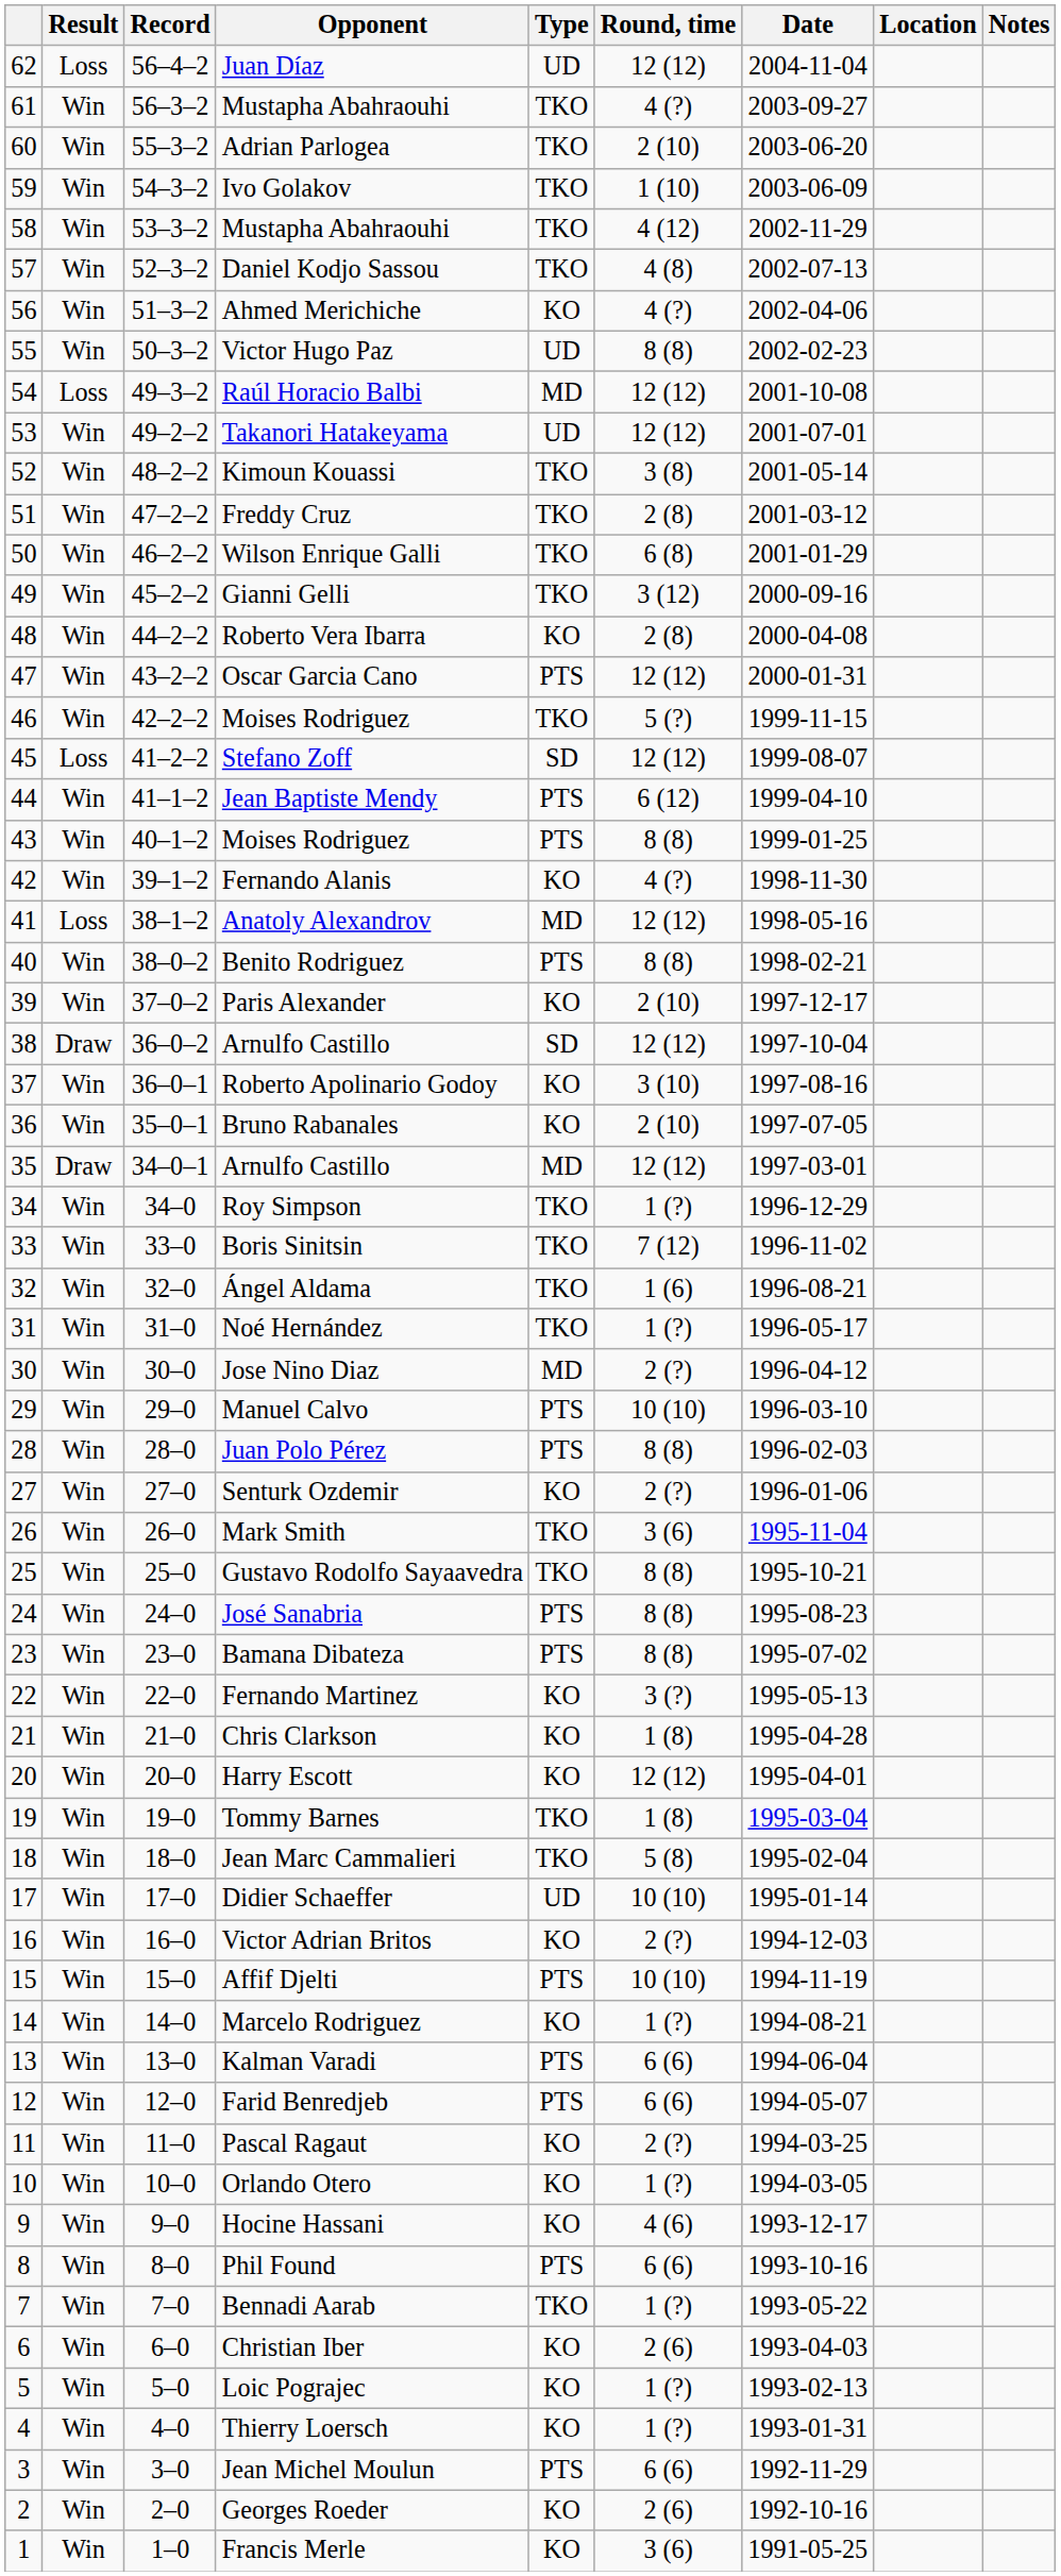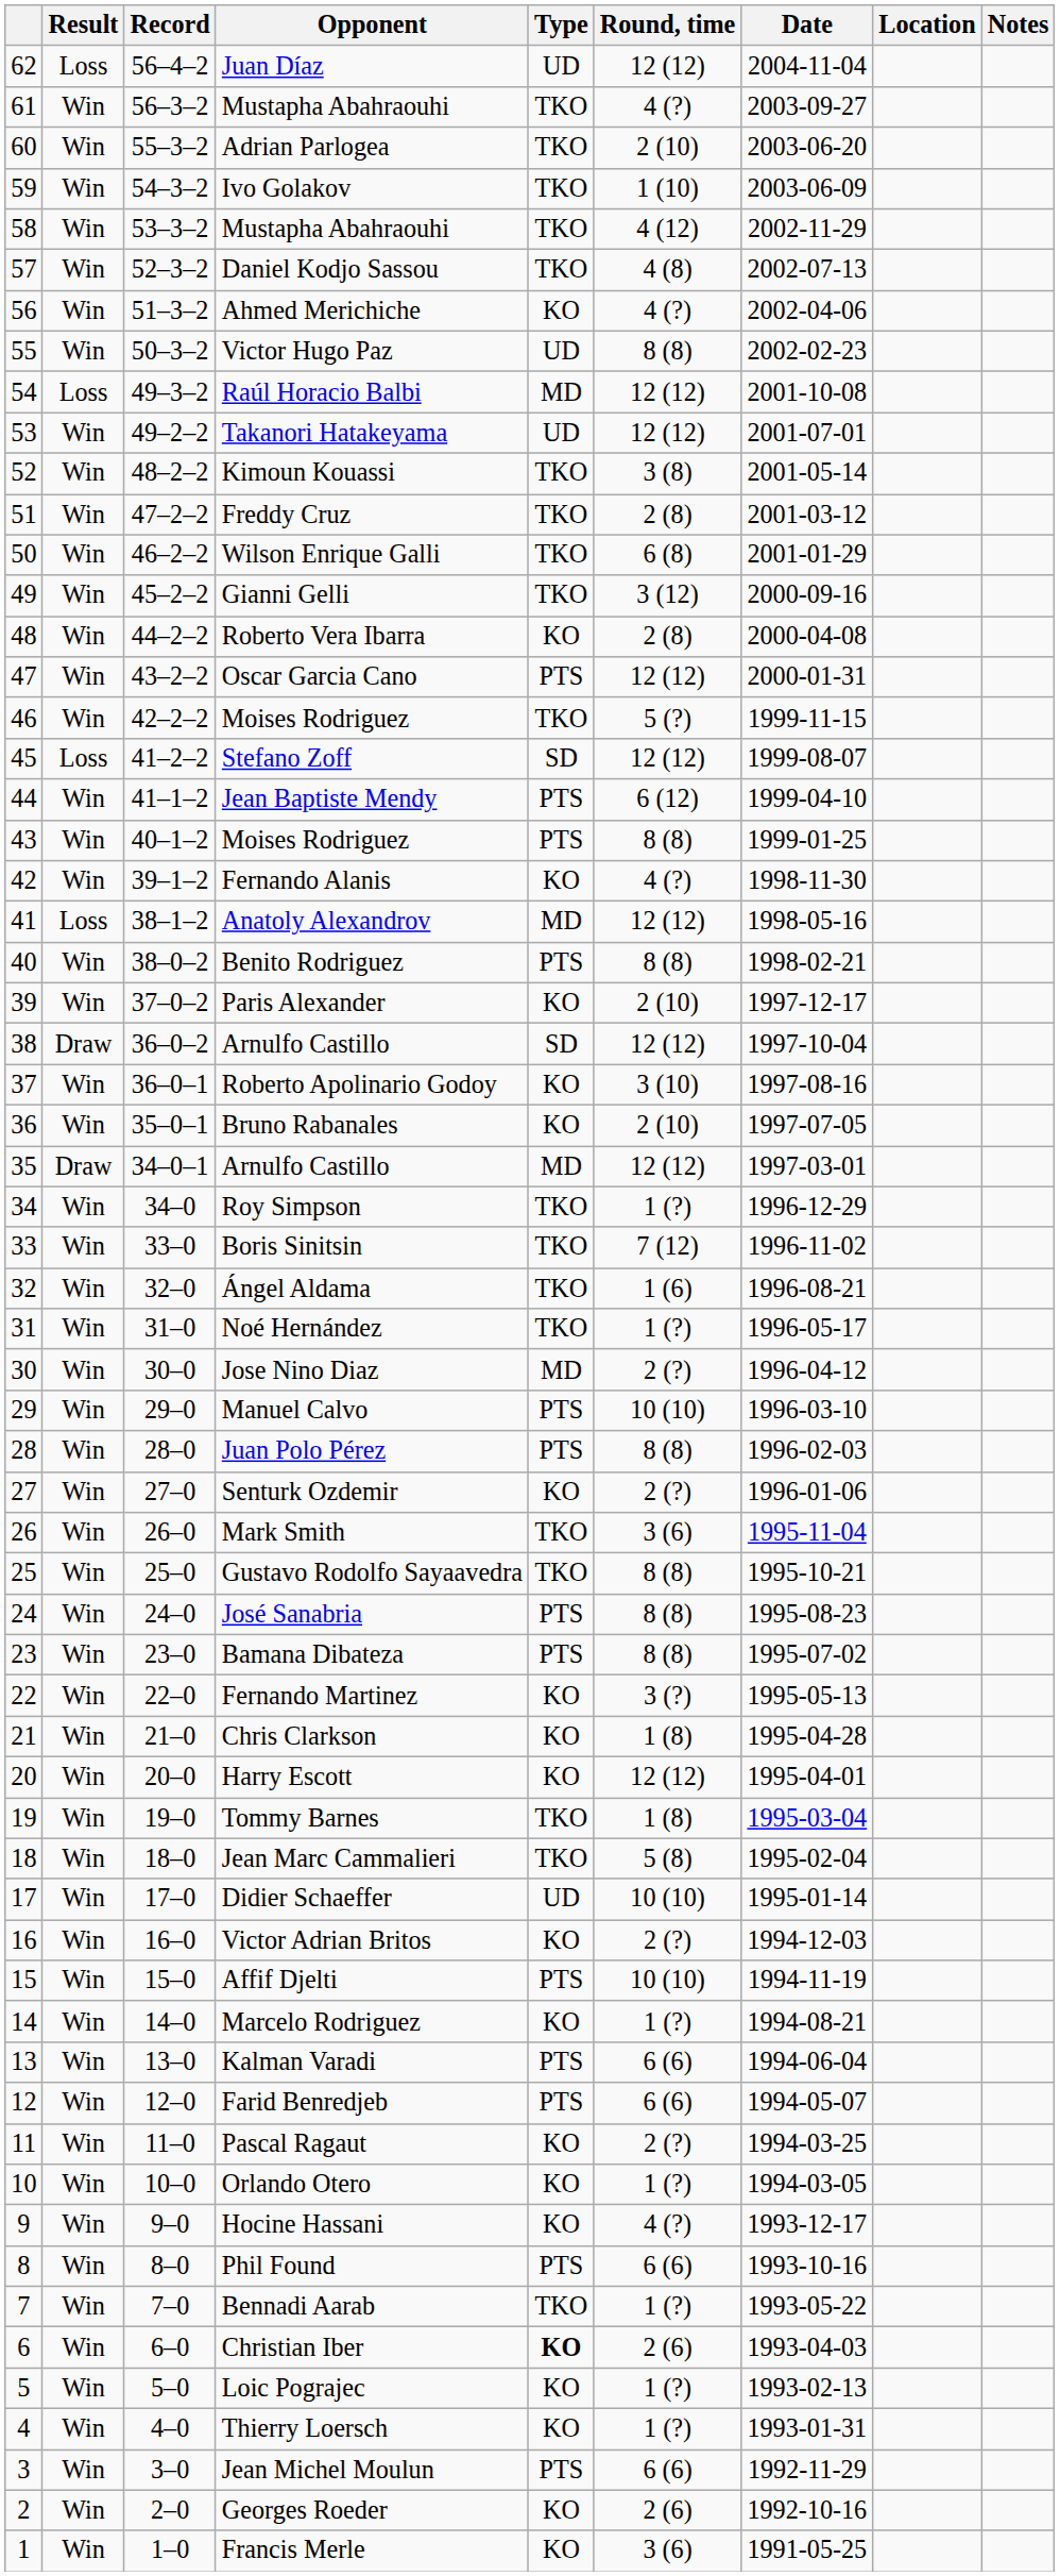Hocine Hassani | Round, time: 4 (6) -> 4 (?)
Christian Iber | Type: normal -> bold
